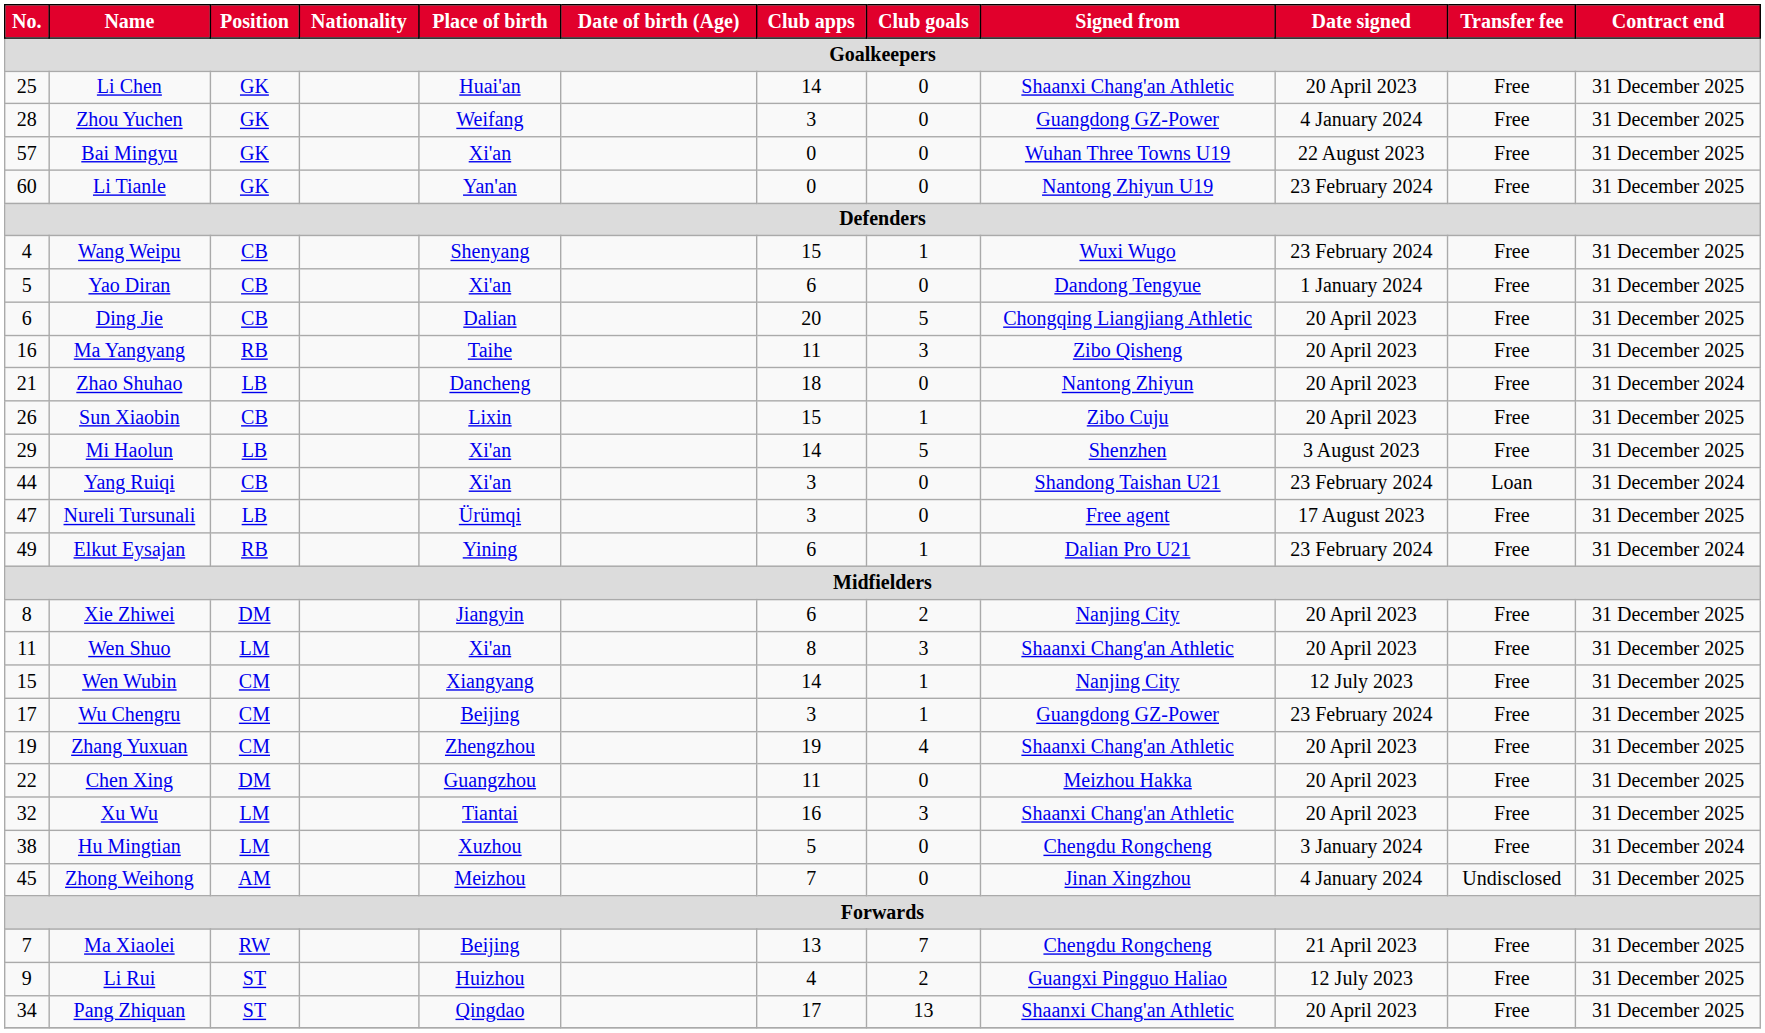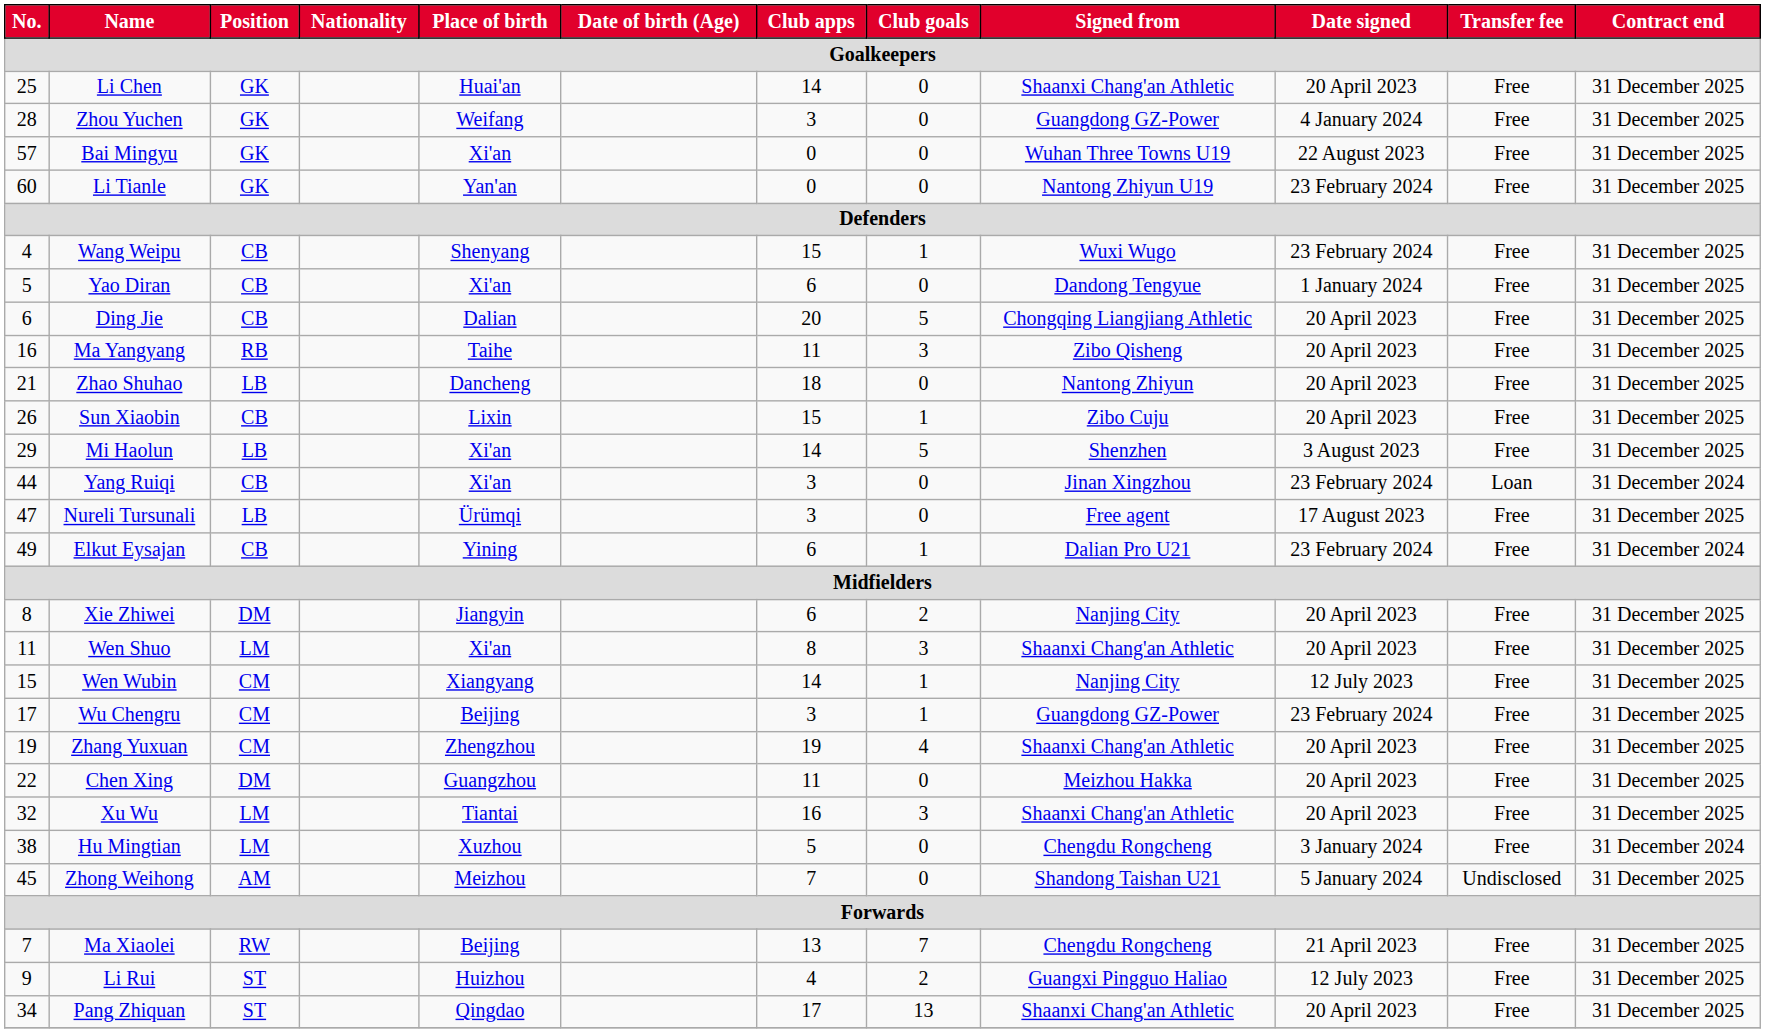Zhao Shuhao | Contract end: 31 December 2024 -> 31 December 2025
Yang Ruiqi | Signed from: Shandong Taishan U21 -> Jinan Xingzhou
Elkut Eysajan | Position: RB -> CB
Zhong Weihong | Signed from: Jinan Xingzhou -> Shandong Taishan U21
Zhong Weihong | Date signed: 4 January 2024 -> 5 January 2024
